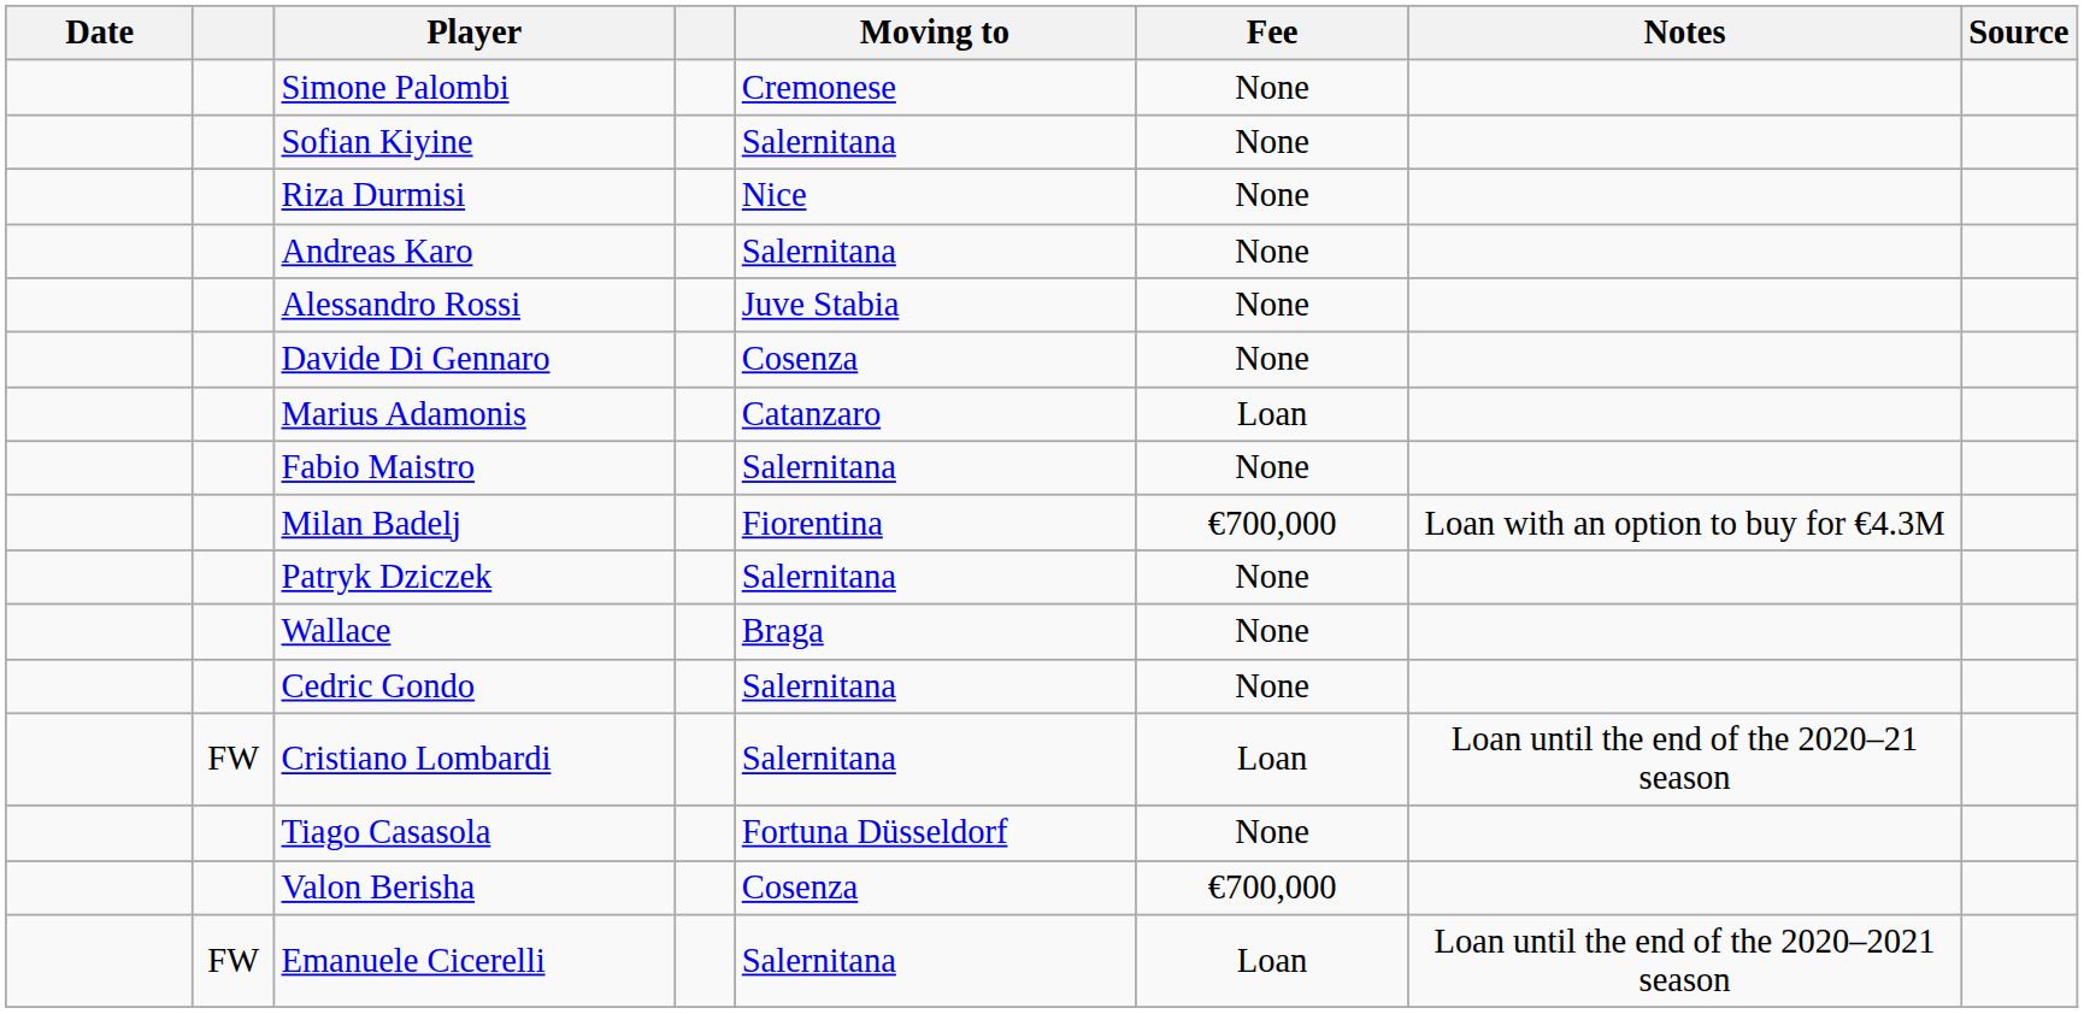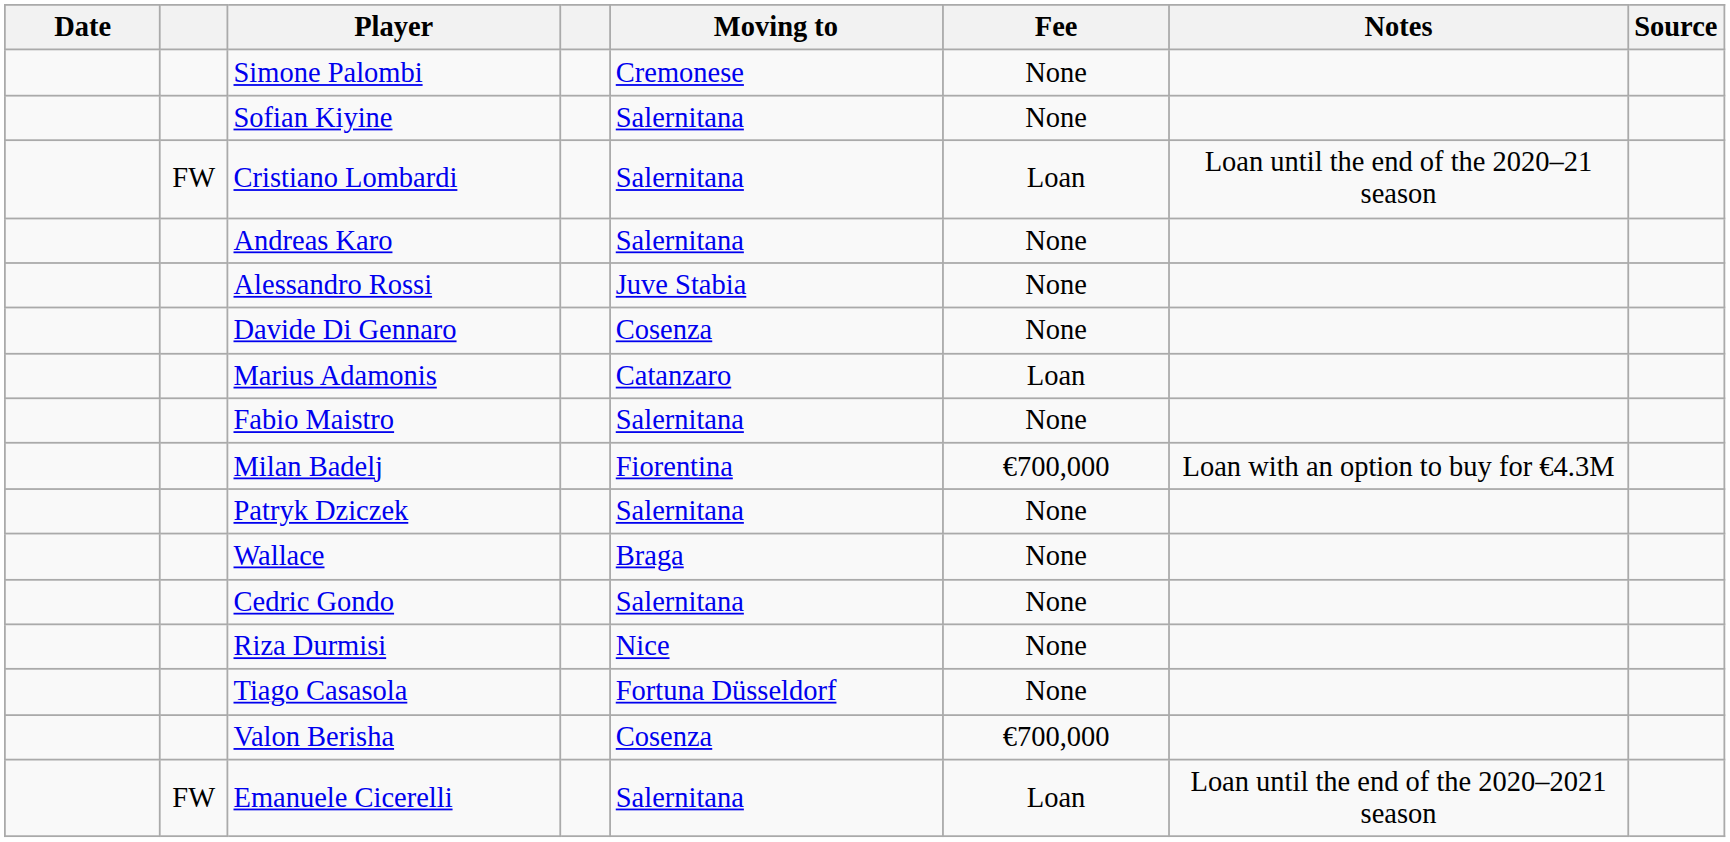rows swapped: Cristiano Lombardi <-> Riza Durmisi
